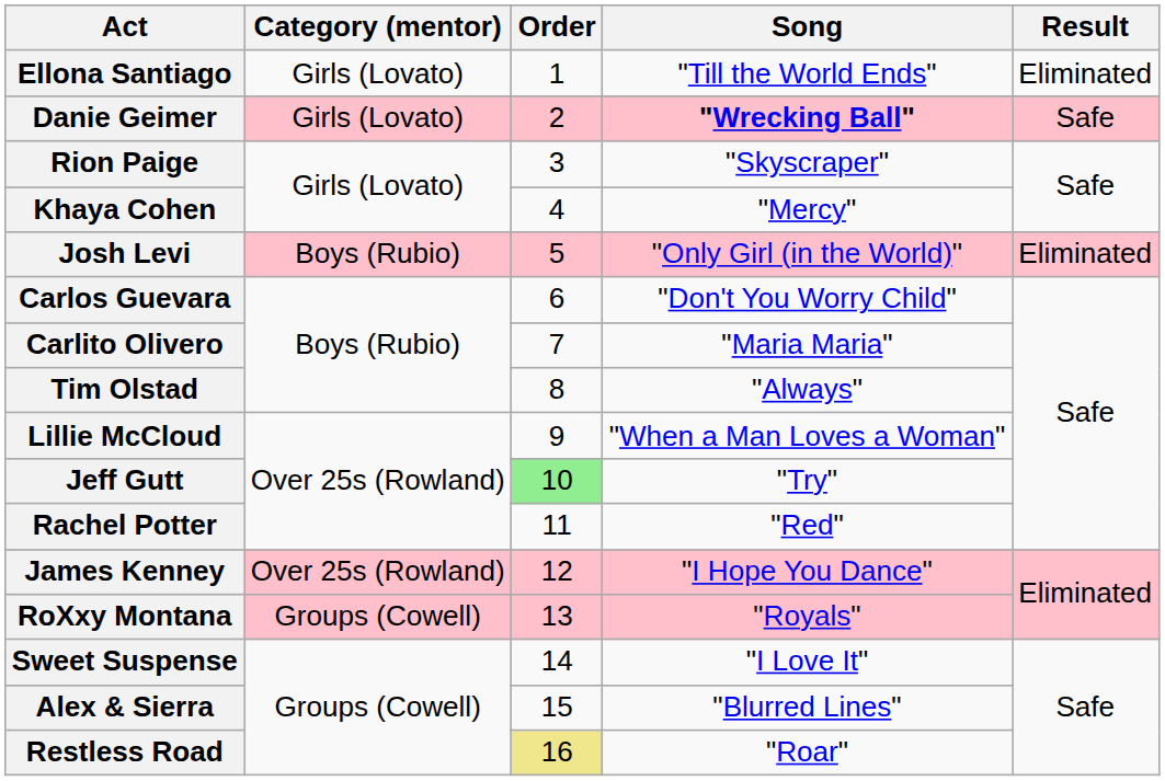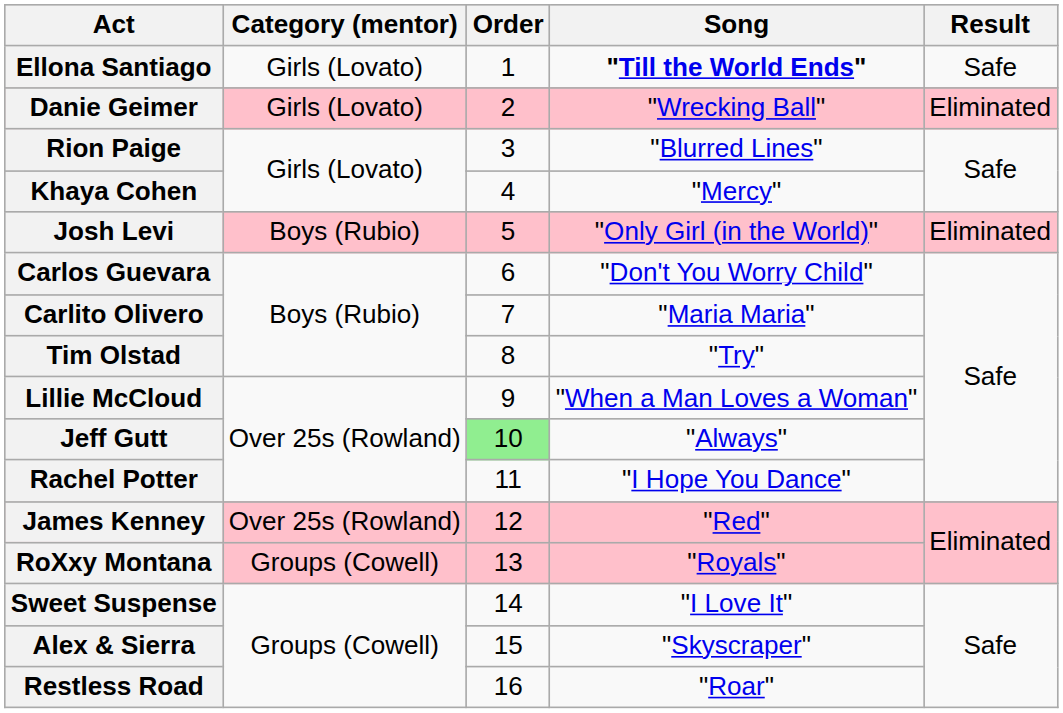Ellona Santiago | Song: normal -> bold
Ellona Santiago | Result: Eliminated -> Safe
Danie Geimer | Song: bold -> normal
Danie Geimer | Result: Safe -> Eliminated
Rion Paige | Song: "Skyscraper" -> "Blurred Lines"
Tim Olstad | Song: "Always" -> "Try"
Jeff Gutt | Song: "Try" -> "Always"
Rachel Potter | Song: "Red" -> "I Hope You Dance"
James Kenney | Song: "I Hope You Dance" -> "Red"
Alex & Sierra | Song: "Blurred Lines" -> "Skyscraper"
Restless Road | Order: khaki background -> no background
